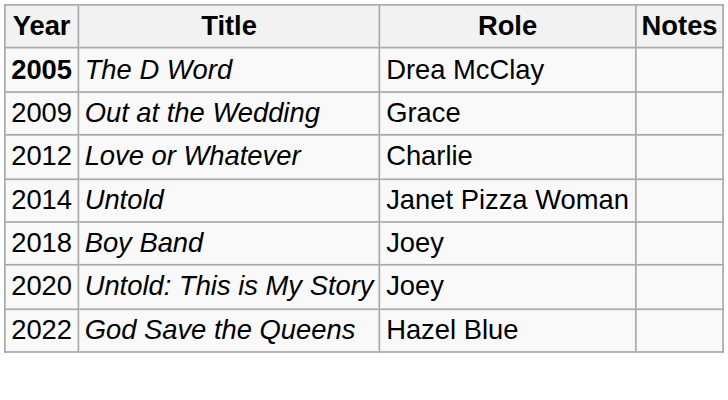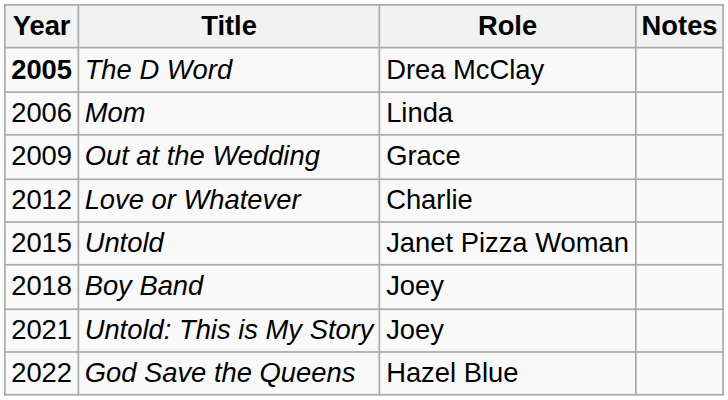+ row: 2006 | Mom | Linda
Untold | Year: 2014 -> 2015
Untold: This is My Story | Year: 2020 -> 2021
